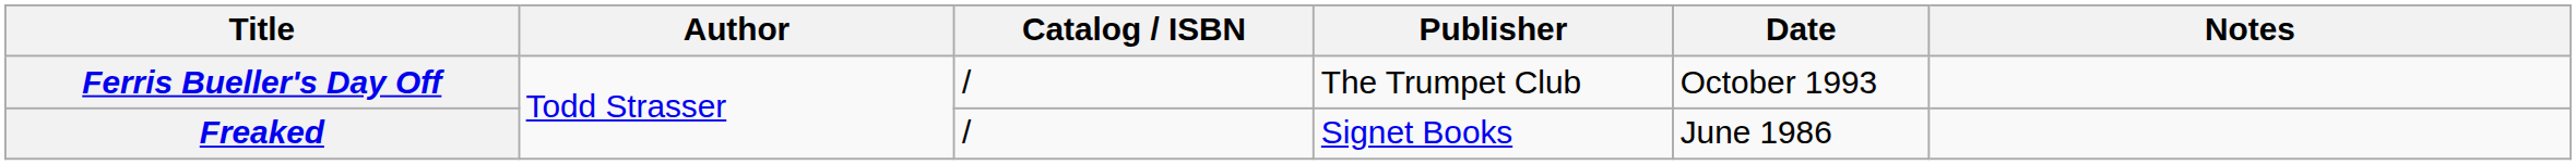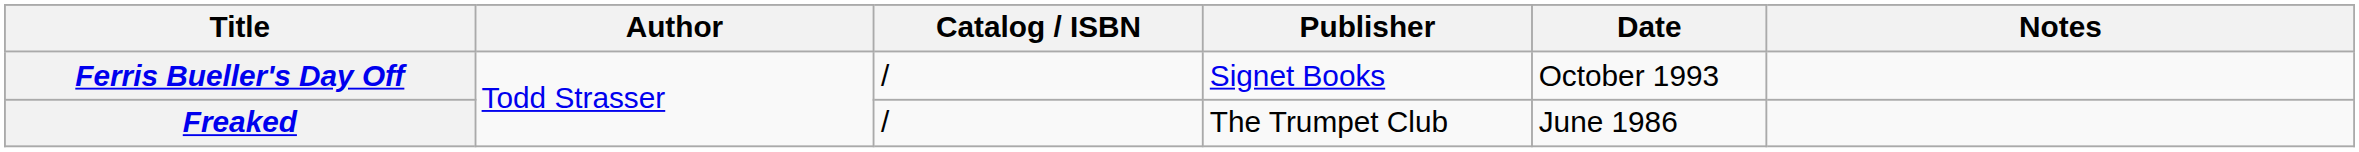Ferris Bueller's Day Off | Publisher: The Trumpet Club -> Signet Books
Freaked | Publisher: Signet Books -> The Trumpet Club
